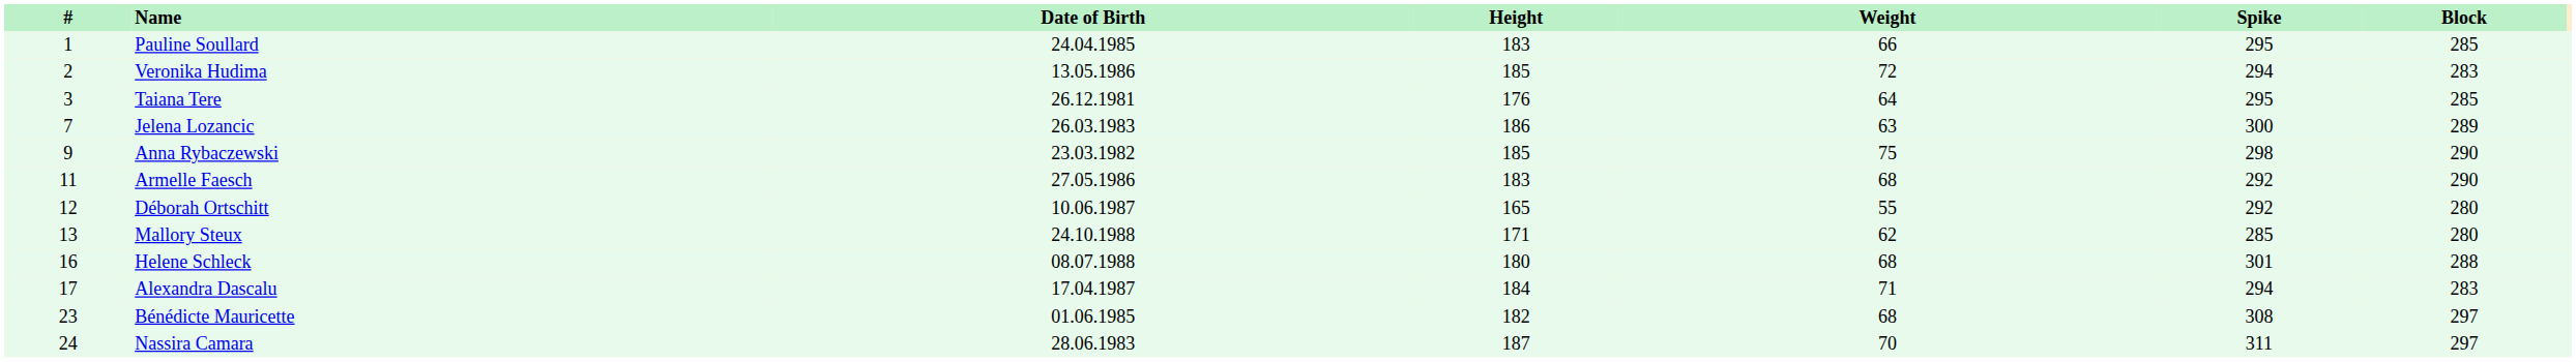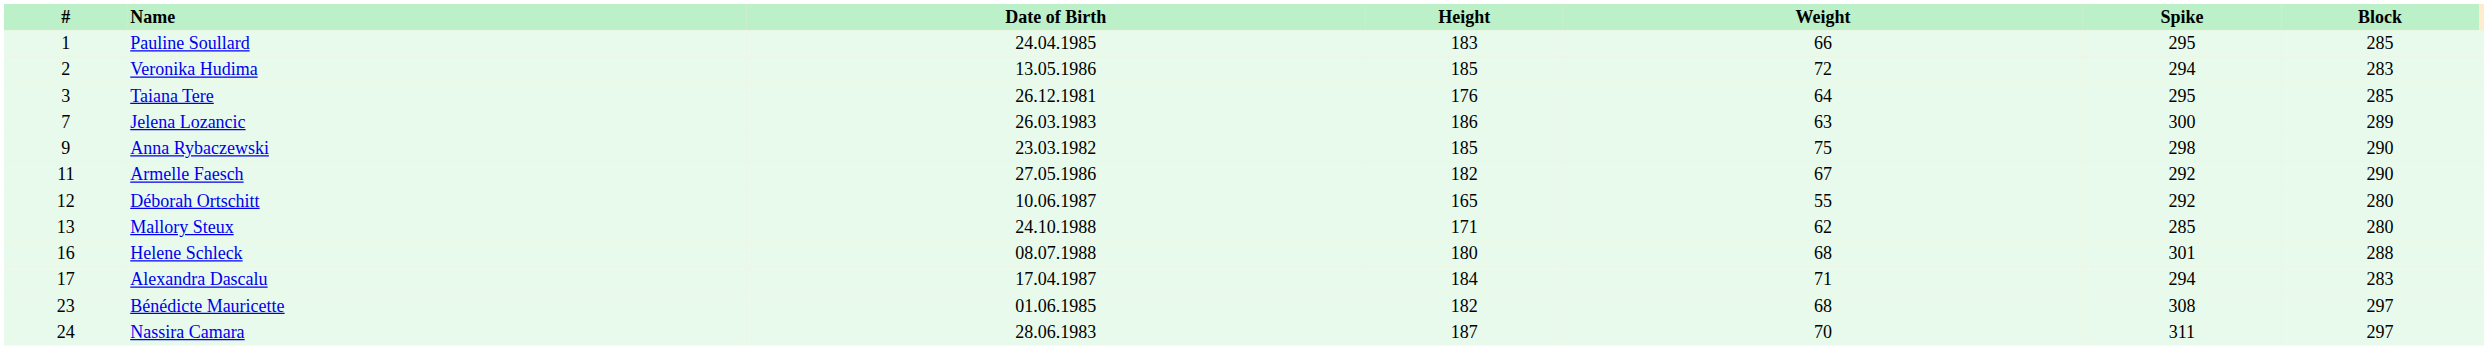Armelle Faesch | Height: 183 -> 182
Armelle Faesch | Weight: 68 -> 67
